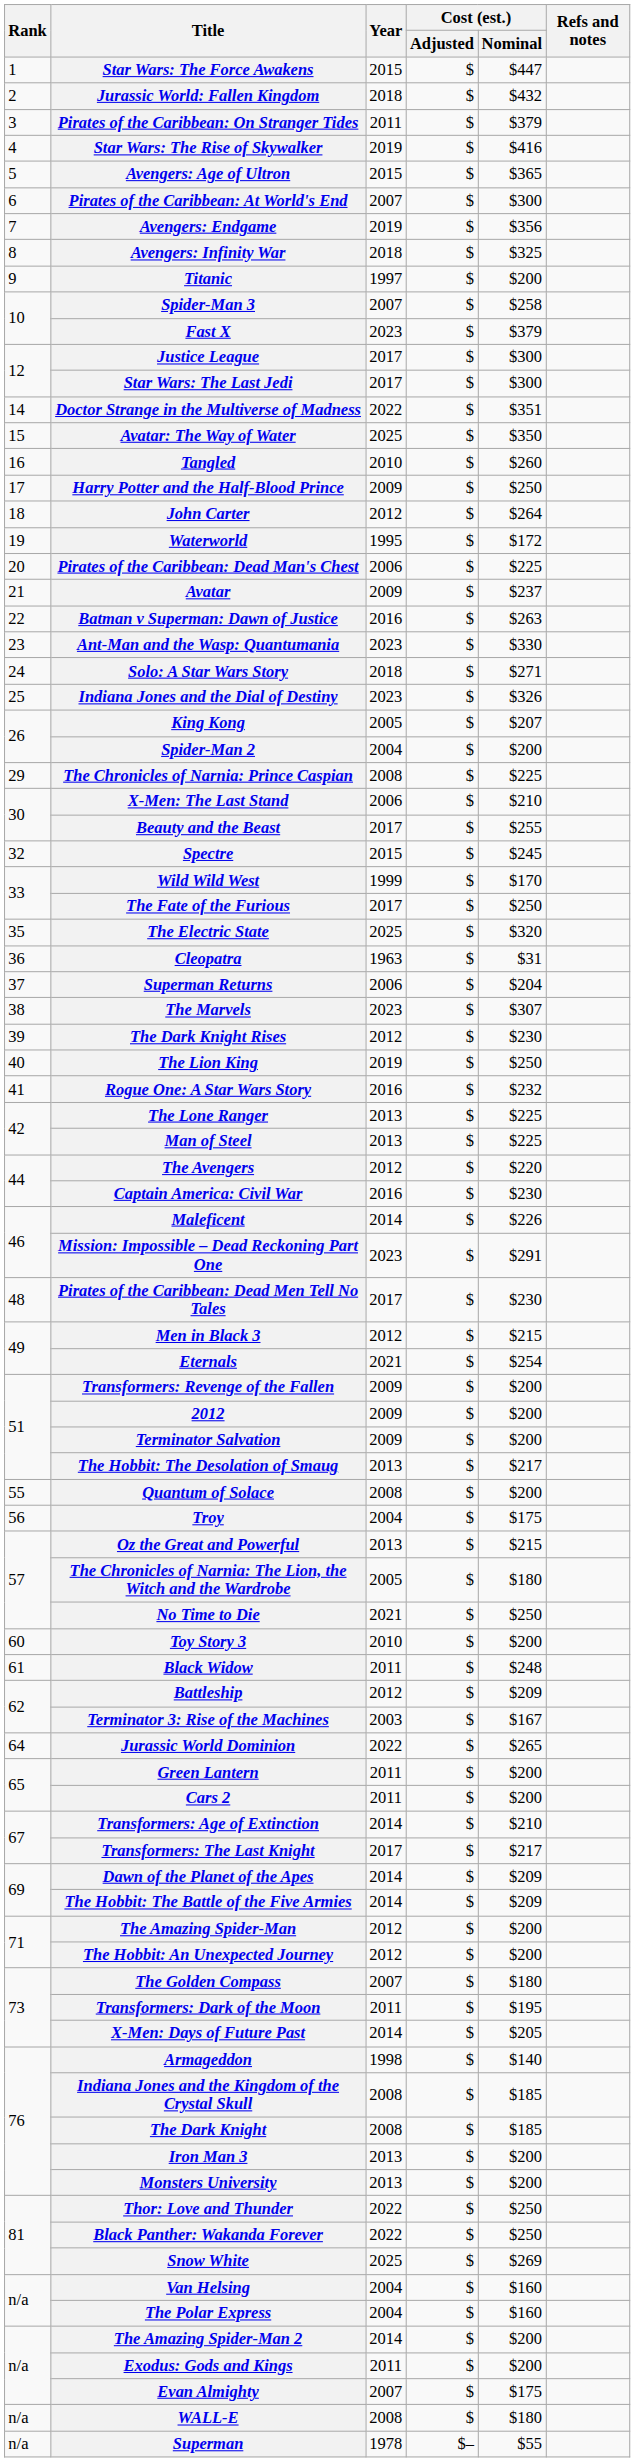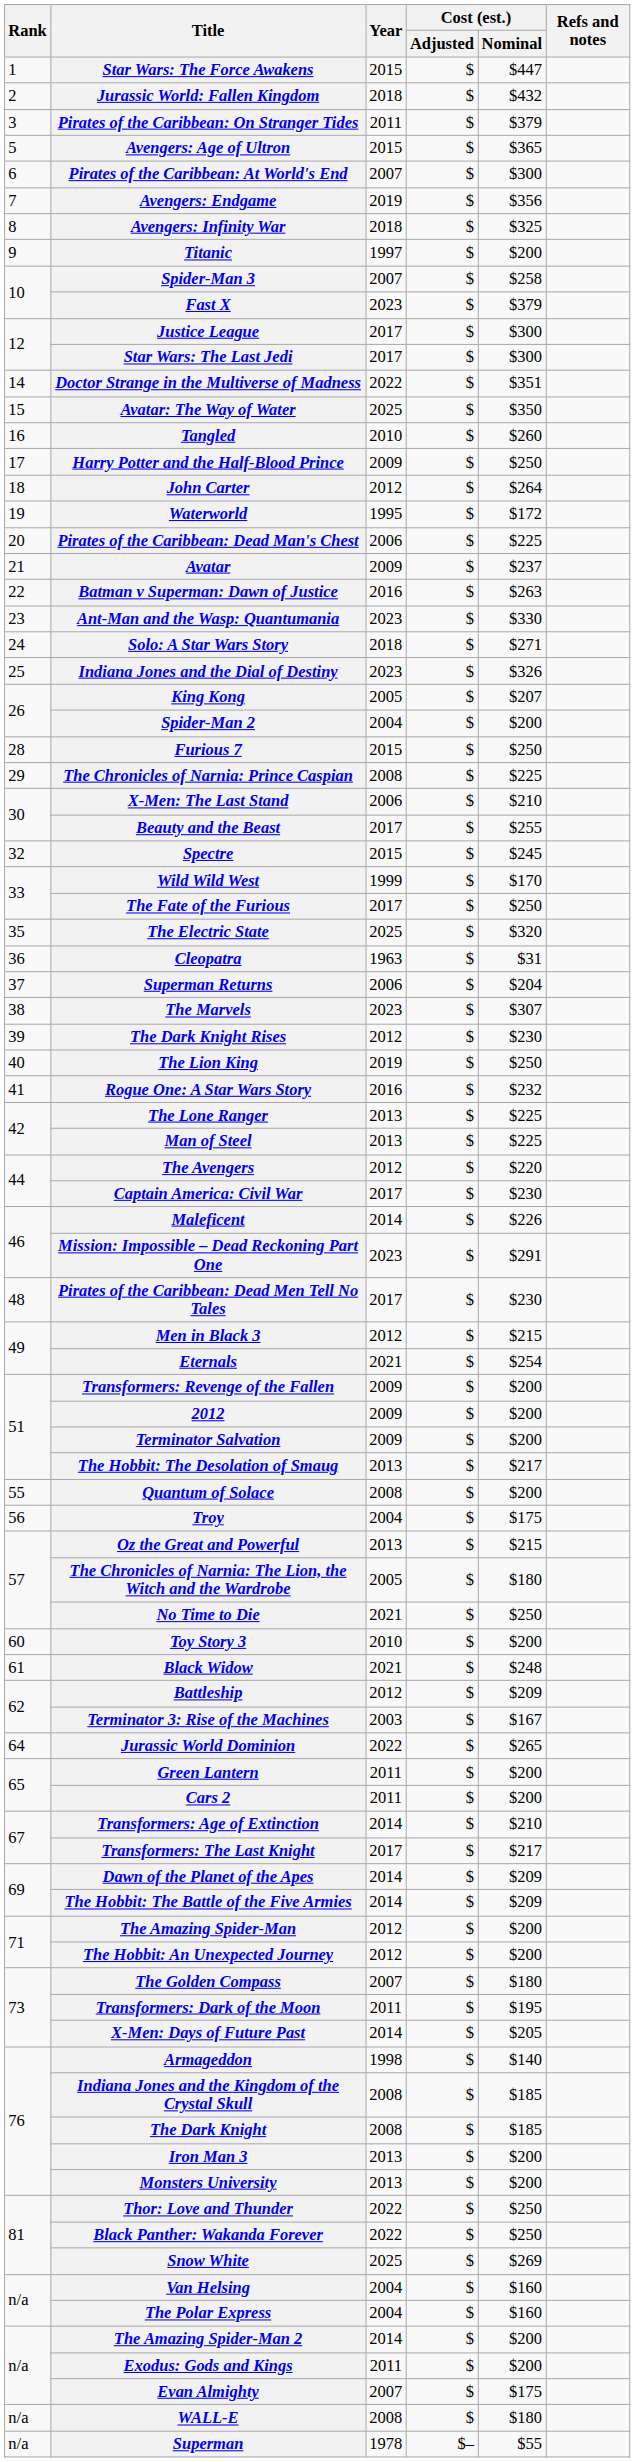- row: 4 | Star Wars: The Rise of Skywalker | 2019 | $ | $416
+ row: 28 | Furious 7 | 2015 | $ | $250
Captain America: Civil War | Year: 2016 -> 2017
Black Widow | Year: 2011 -> 2021
